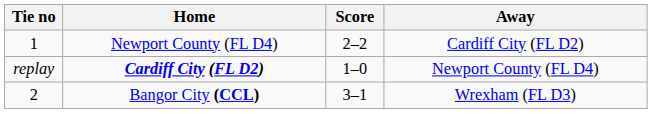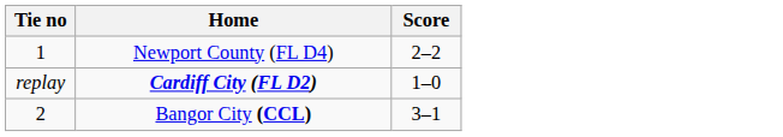- column: Away | Cardiff City (FL D2) | Newport County (FL D4) | Wrexham (FL D3)
